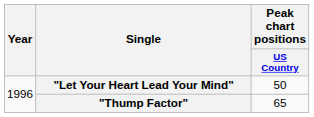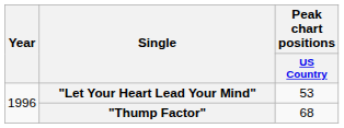"Let Your Heart Lead Your Mind" | Peak chart positions / US Country: 50 -> 53
"Thump Factor" | Peak chart positions / US Country: 65 -> 68
